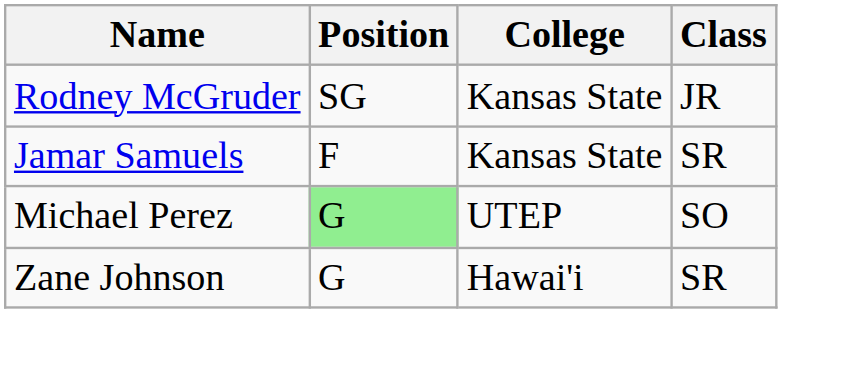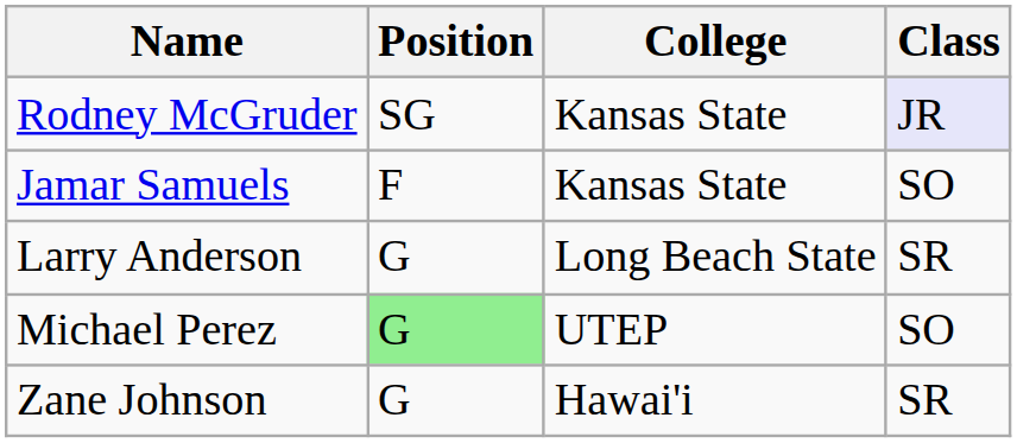Rodney McGruder | Class: no background -> lavender background
Jamar Samuels | Class: SR -> SO
+ row: Larry Anderson | G | Long Beach State | SR
